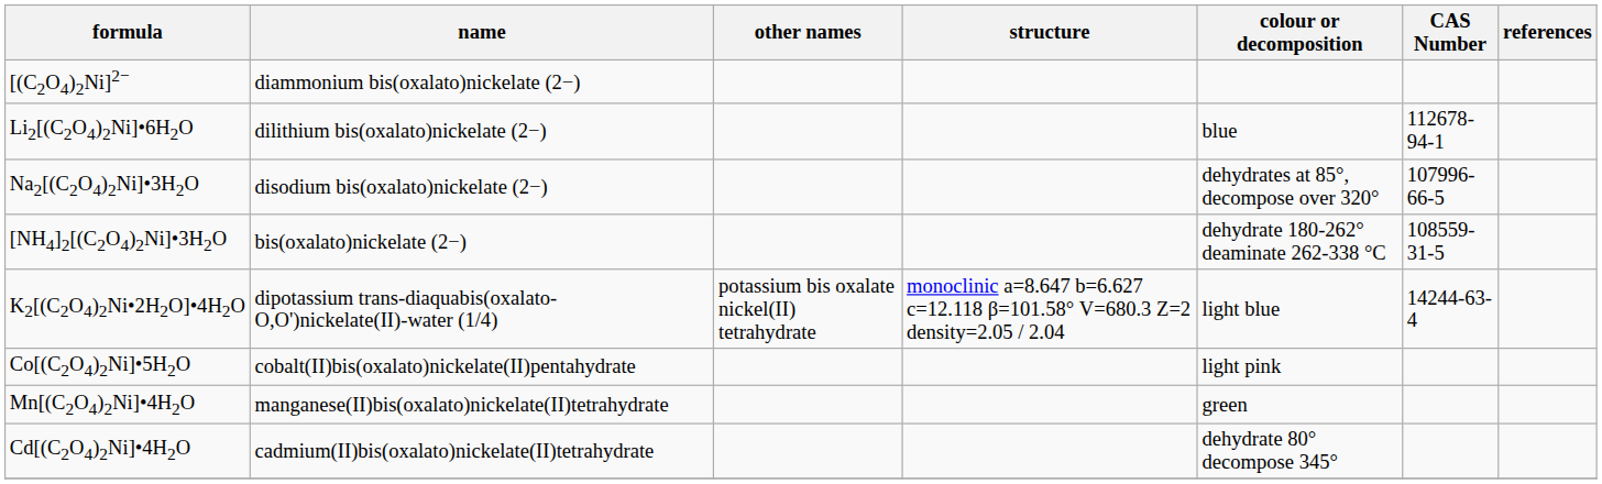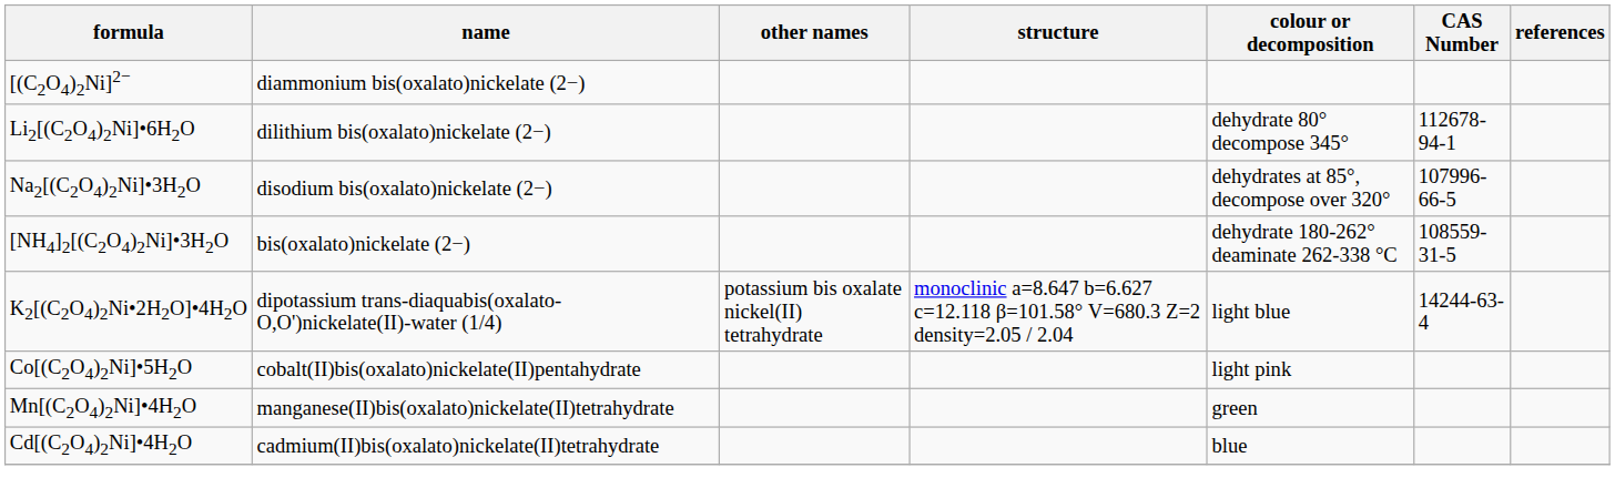Li2[(C2O4)2Ni]•6H2O | colour or decomposition: blue -> dehydrate 80° decompose 345°
Cd[(C2O4)2Ni]•4H2O | colour or decomposition: dehydrate 80° decompose 345° -> blue
